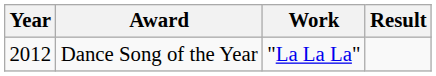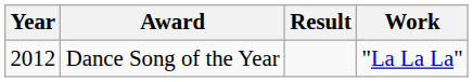columns swapped: Work <-> Result
